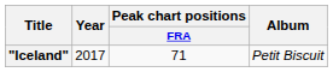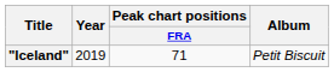"Iceland" | Year: 2017 -> 2019
